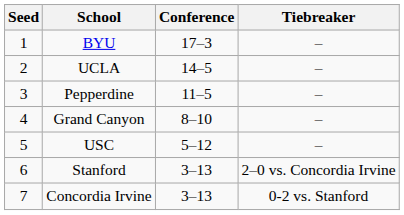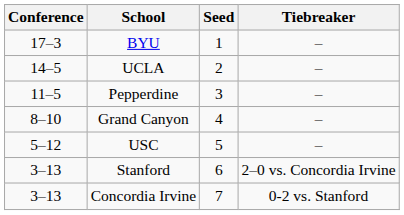columns swapped: Seed <-> Conference
